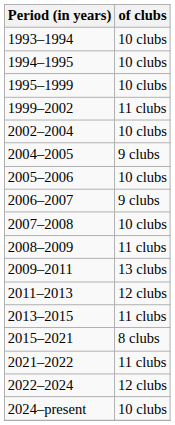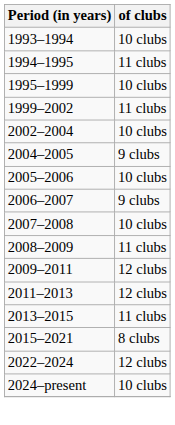1994–1995 | of clubs: 10 clubs -> 11 clubs
2009–2011 | of clubs: 13 clubs -> 12 clubs
- row: 2021–2022 | 11 clubs
